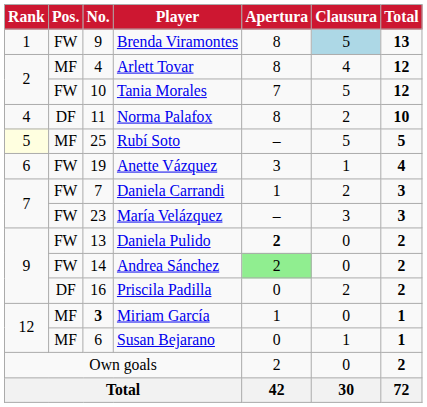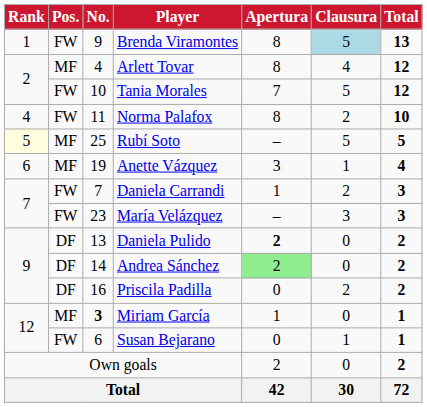Norma Palafox | Pos.: DF -> FW
Anette Vázquez | Pos.: FW -> MF
Daniela Pulido | Pos.: FW -> DF
Andrea Sánchez | Pos.: FW -> DF
Susan Bejarano | Pos.: MF -> FW
